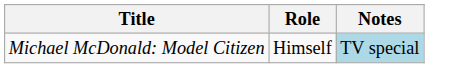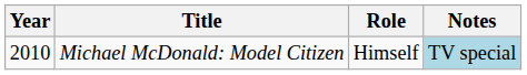+ column: Year | 2010
